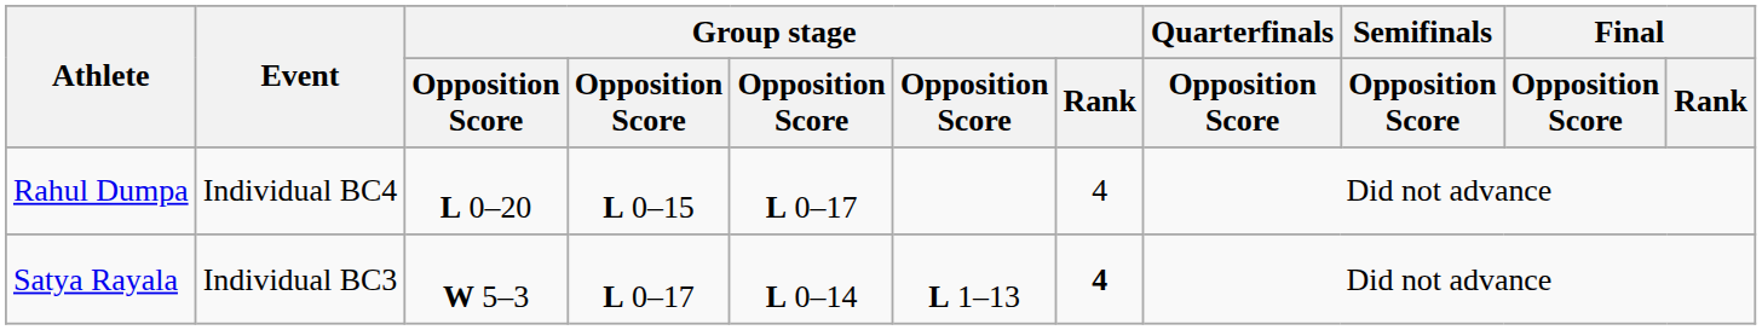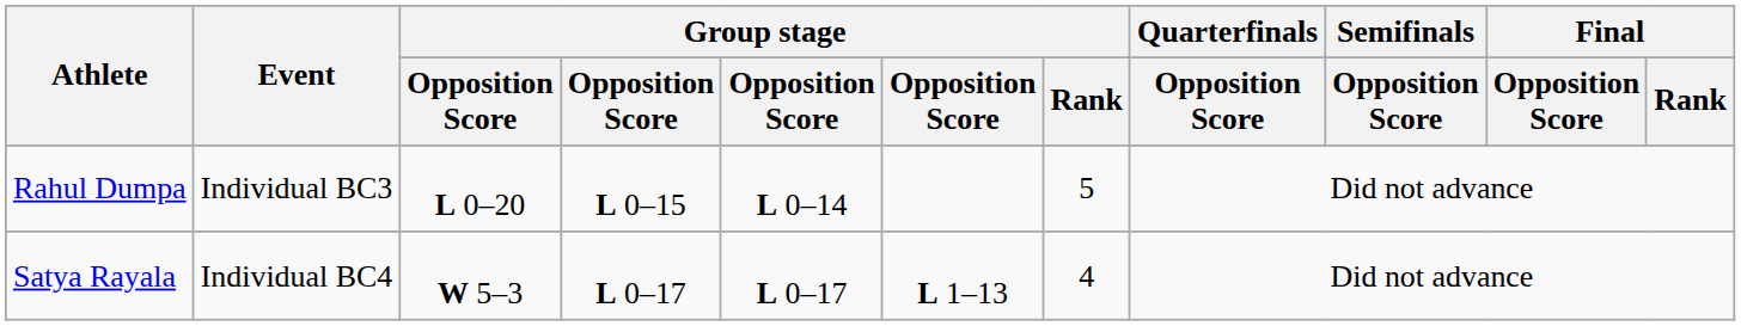Rahul Dumpa | Event: Individual BC4 -> Individual BC3
Rahul Dumpa | column 5: L 0–17 -> L 0–14
Rahul Dumpa | Group stage / Rank: 4 -> 5
Satya Rayala | Event: Individual BC3 -> Individual BC4
Satya Rayala | column 5: L 0–14 -> L 0–17
Satya Rayala | Group stage / Rank: bold -> normal
